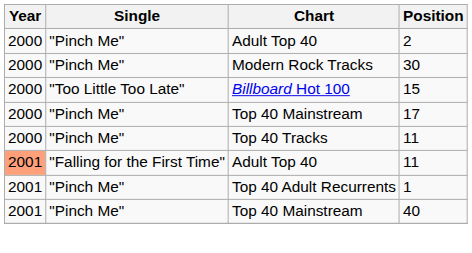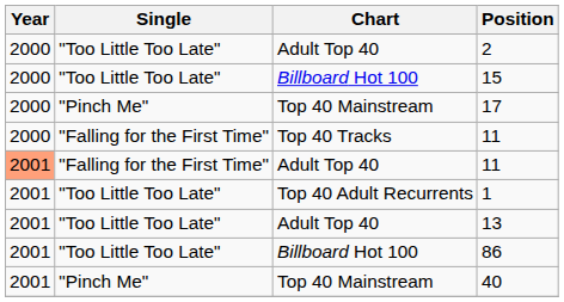2 | Single: "Pinch Me" -> "Too Little Too Late"
- row: 2000 | "Pinch Me" | Modern Rock Tracks | 30
Top 40 Tracks / 11 | Single: "Pinch Me" -> "Falling for the First Time"
1 | Single: "Pinch Me" -> "Too Little Too Late"
+ row: 2001 | "Too Little Too Late" | Adult Top 40 | 13
+ row: 2001 | "Too Little Too Late" | Billboard Hot 100 | 86
